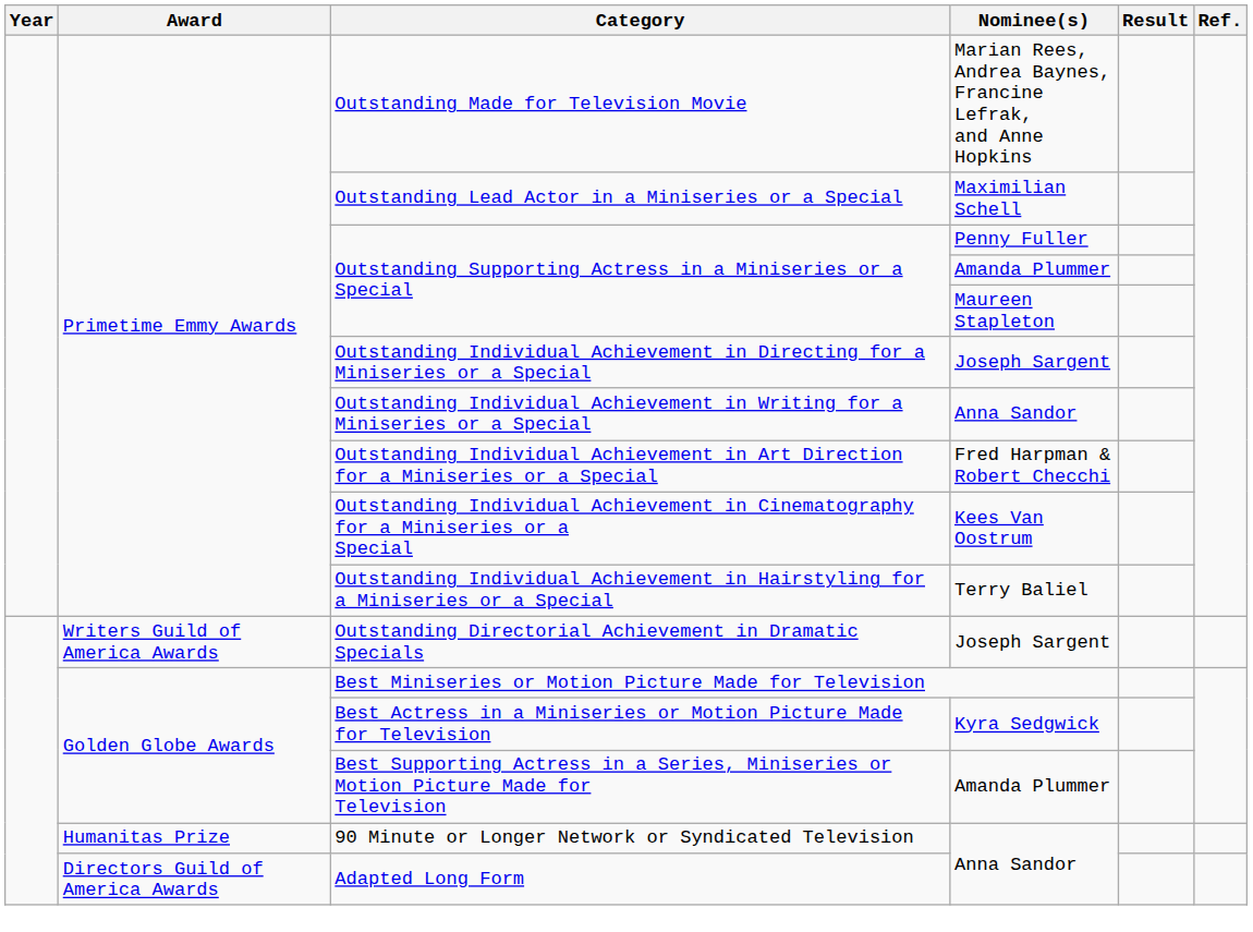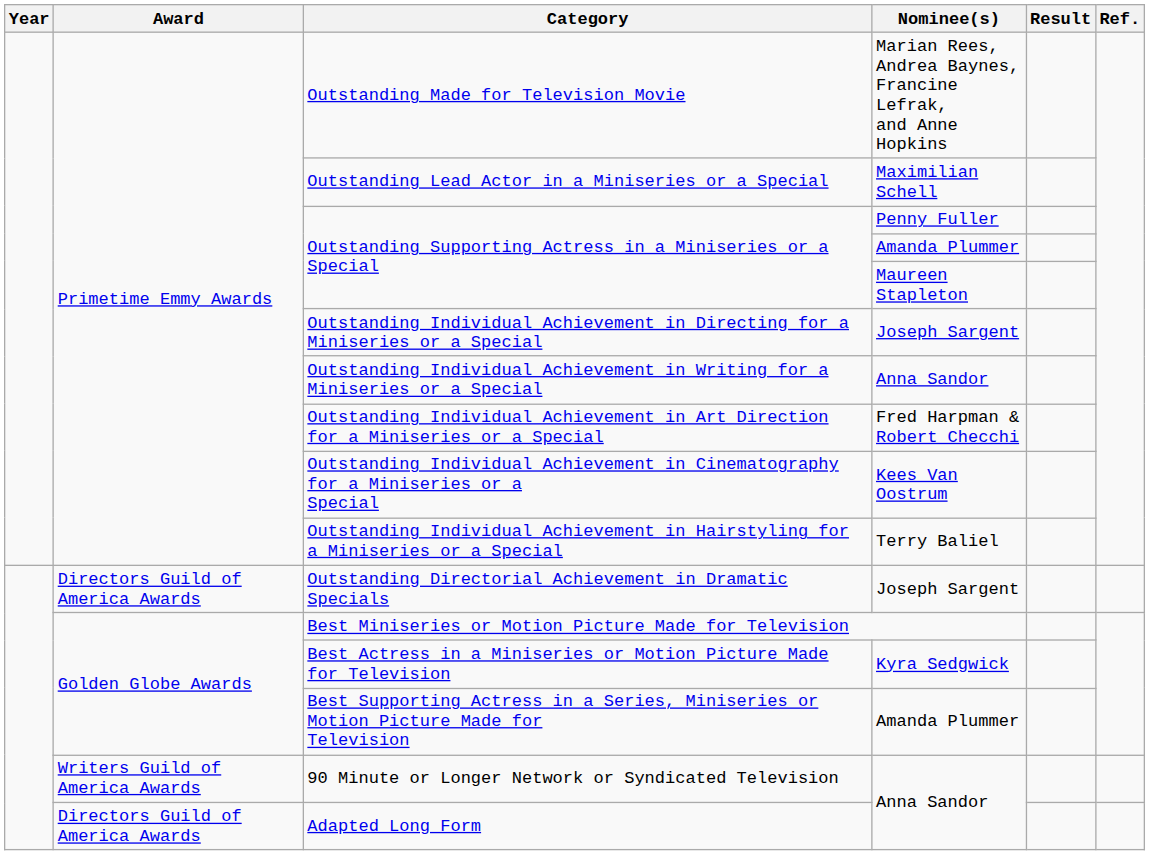Outstanding Directorial Achievement in Dramatic Specials | Award: Writers Guild of America Awards -> Directors Guild of America Awards
90 Minute or Longer Network or Syndicated Television | Award: Humanitas Prize -> Writers Guild of America Awards
